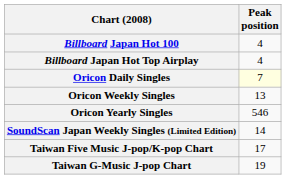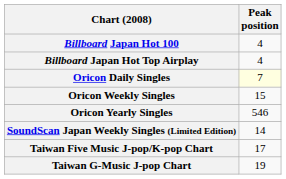Oricon Weekly Singles | Peak position: 13 -> 15
